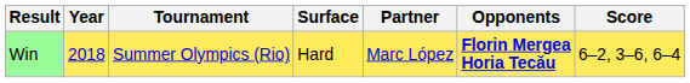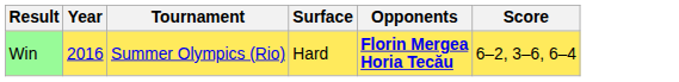- column: Partner | Marc López
Win | Year: 2018 -> 2016
